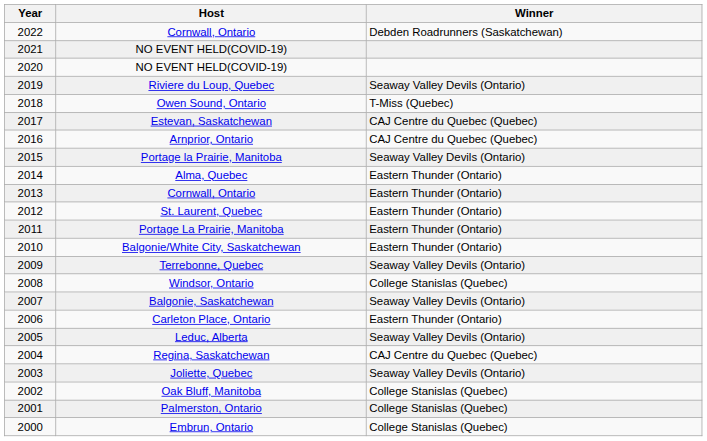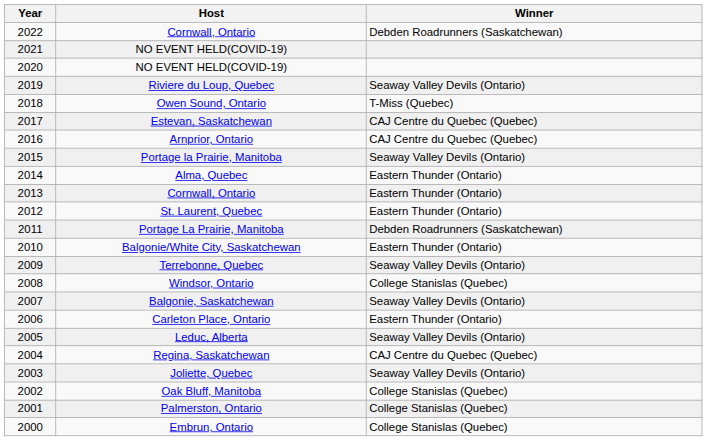Portage La Prairie, Manitoba | Winner: Eastern Thunder (Ontario) -> Debden Roadrunners (Saskatchewan)
